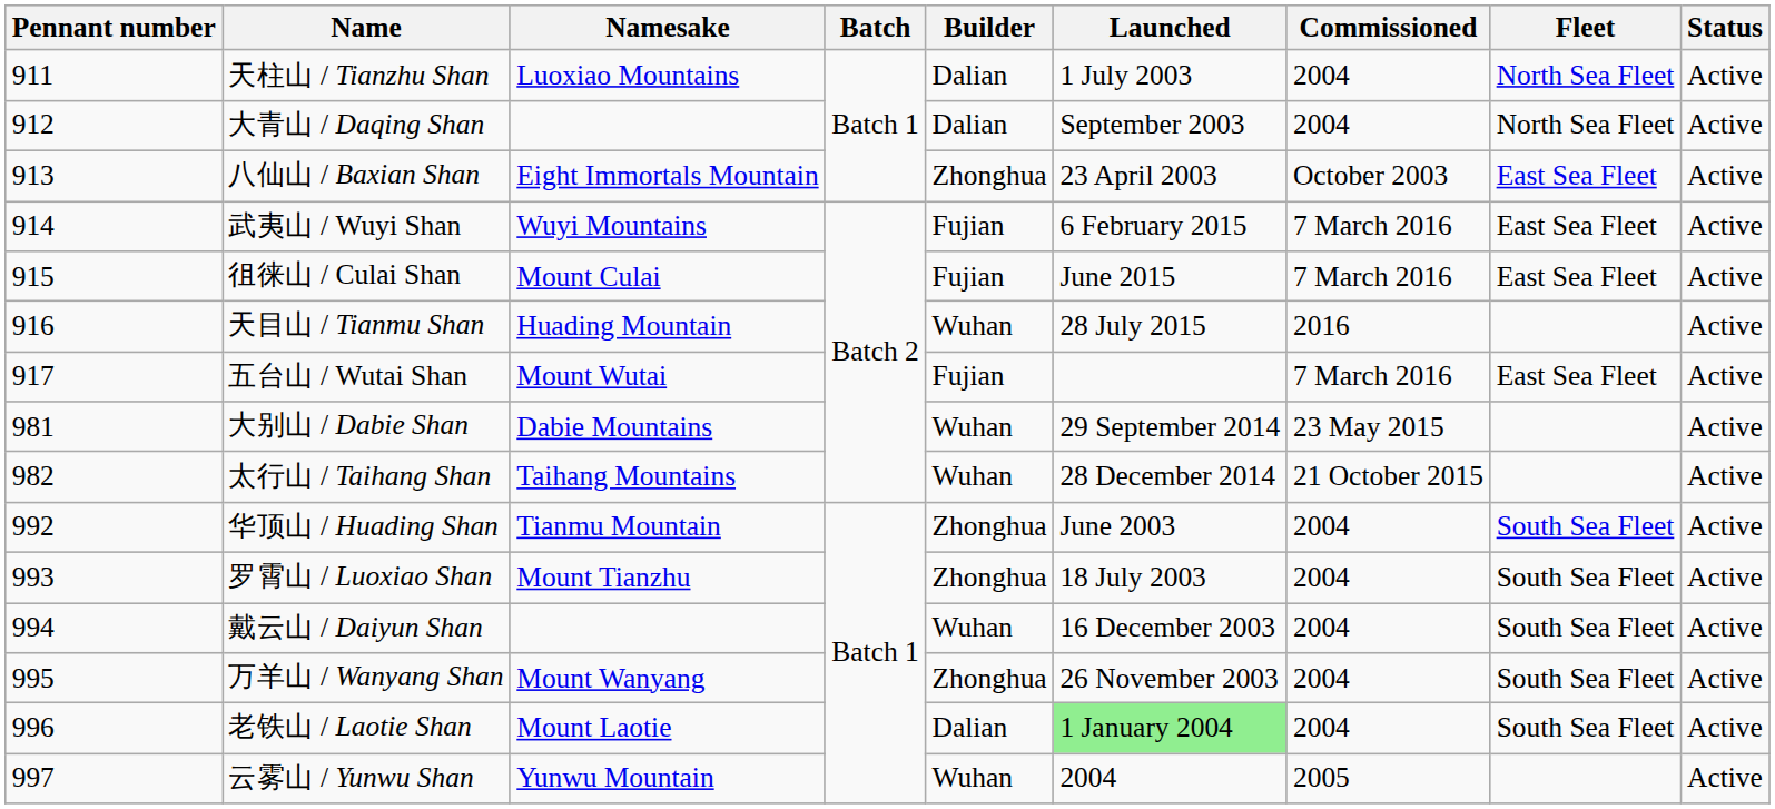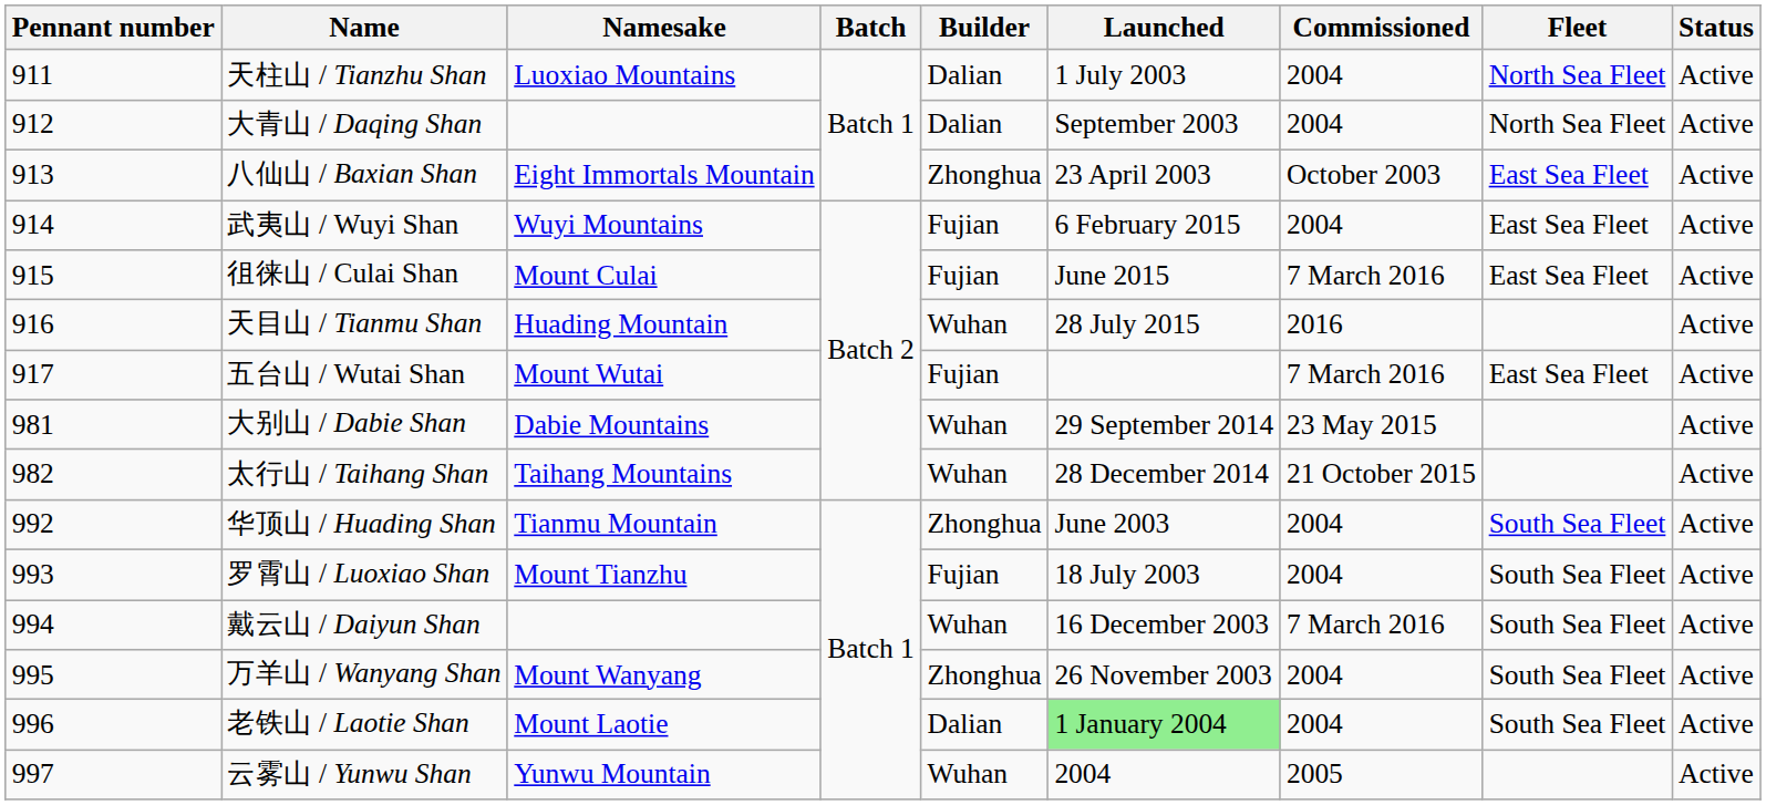武夷山 / Wuyi Shan | Commissioned: 7 March 2016 -> 2004
罗霄山 / Luoxiao Shan | Builder: Zhonghua -> Fujian
戴云山 / Daiyun Shan | Commissioned: 2004 -> 7 March 2016
